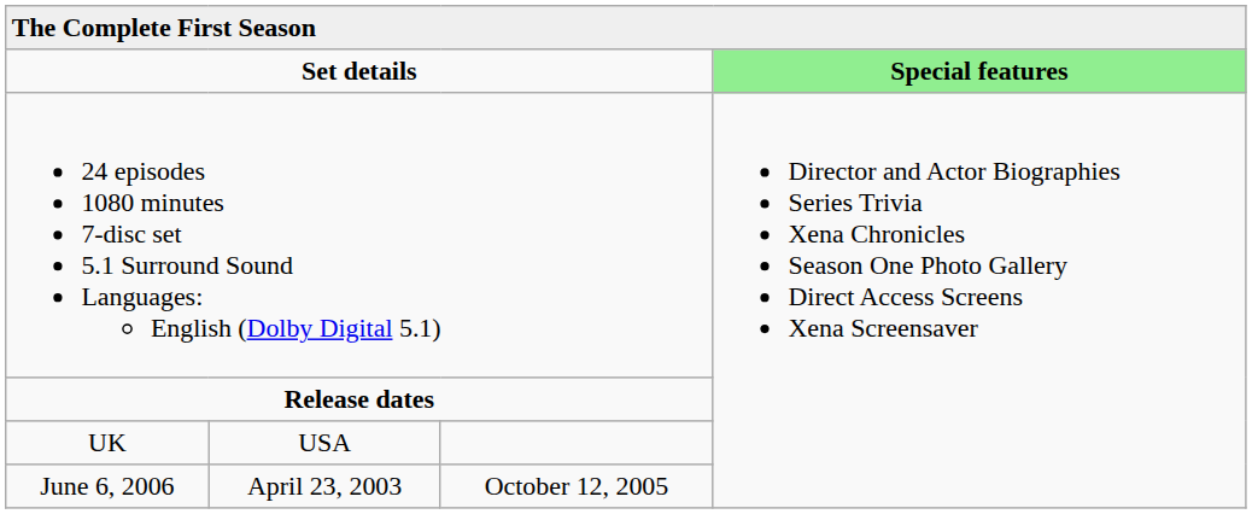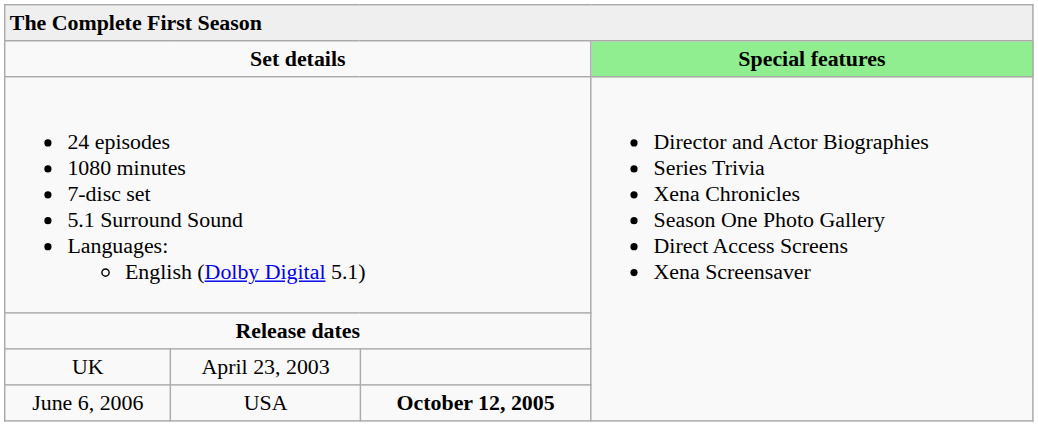UK | column 2: USA -> April 23, 2003
June 6, 2006 | column 2: April 23, 2003 -> USA
June 6, 2006 | column 3: normal -> bold
